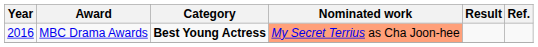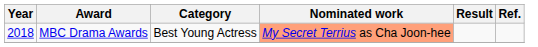MBC Drama Awards | Year: 2016 -> 2018
MBC Drama Awards | Category: bold -> normal
